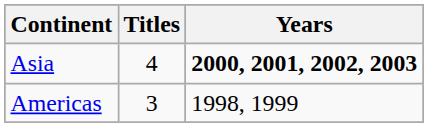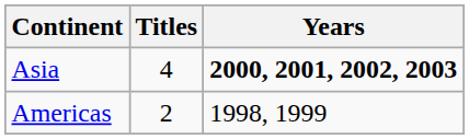Americas | Titles: 3 -> 2
